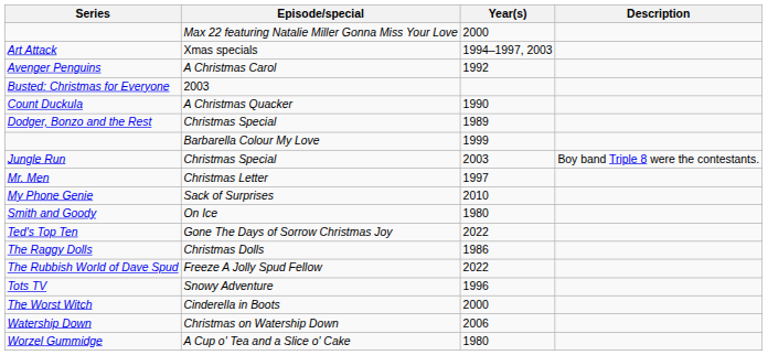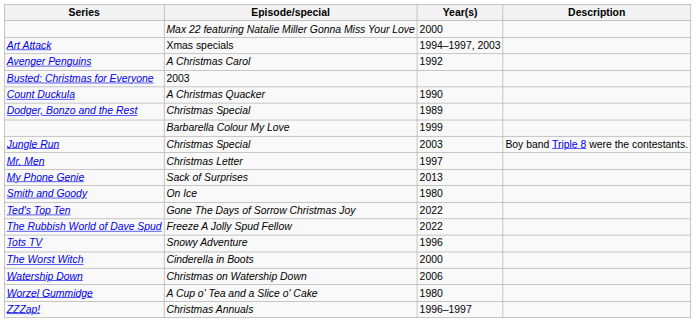My Phone Genie | Year(s): 2010 -> 2013
- row: The Raggy Dolls | Christmas Dolls | 1986
+ row: ZZZap! | Christmas Annuals | 1996–1997
